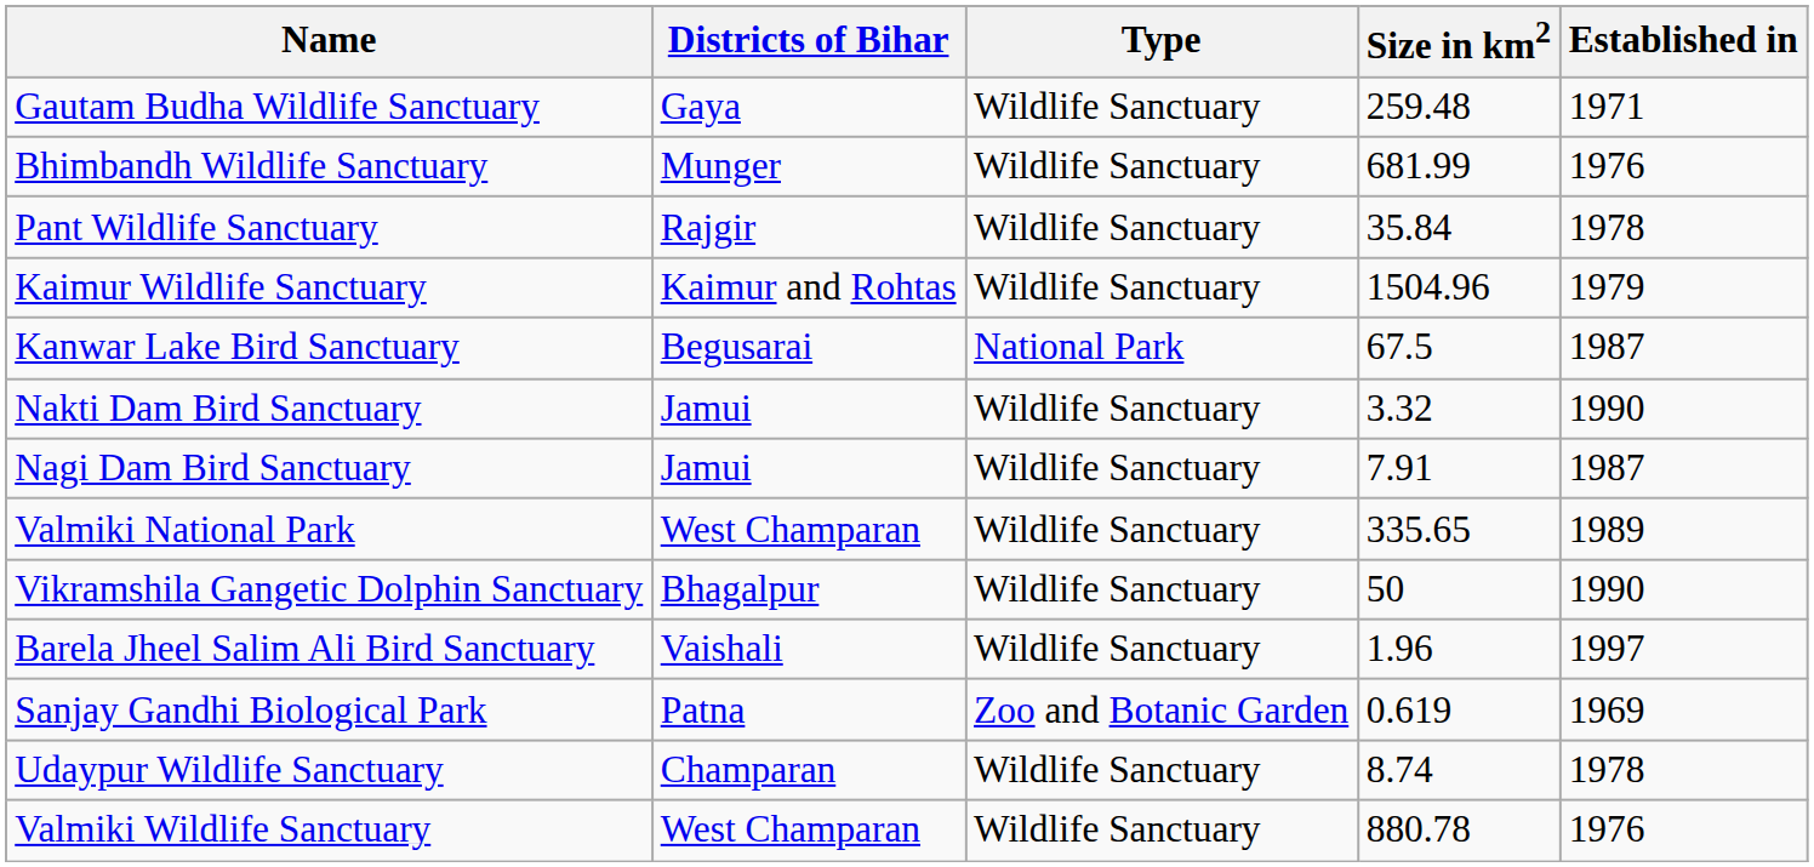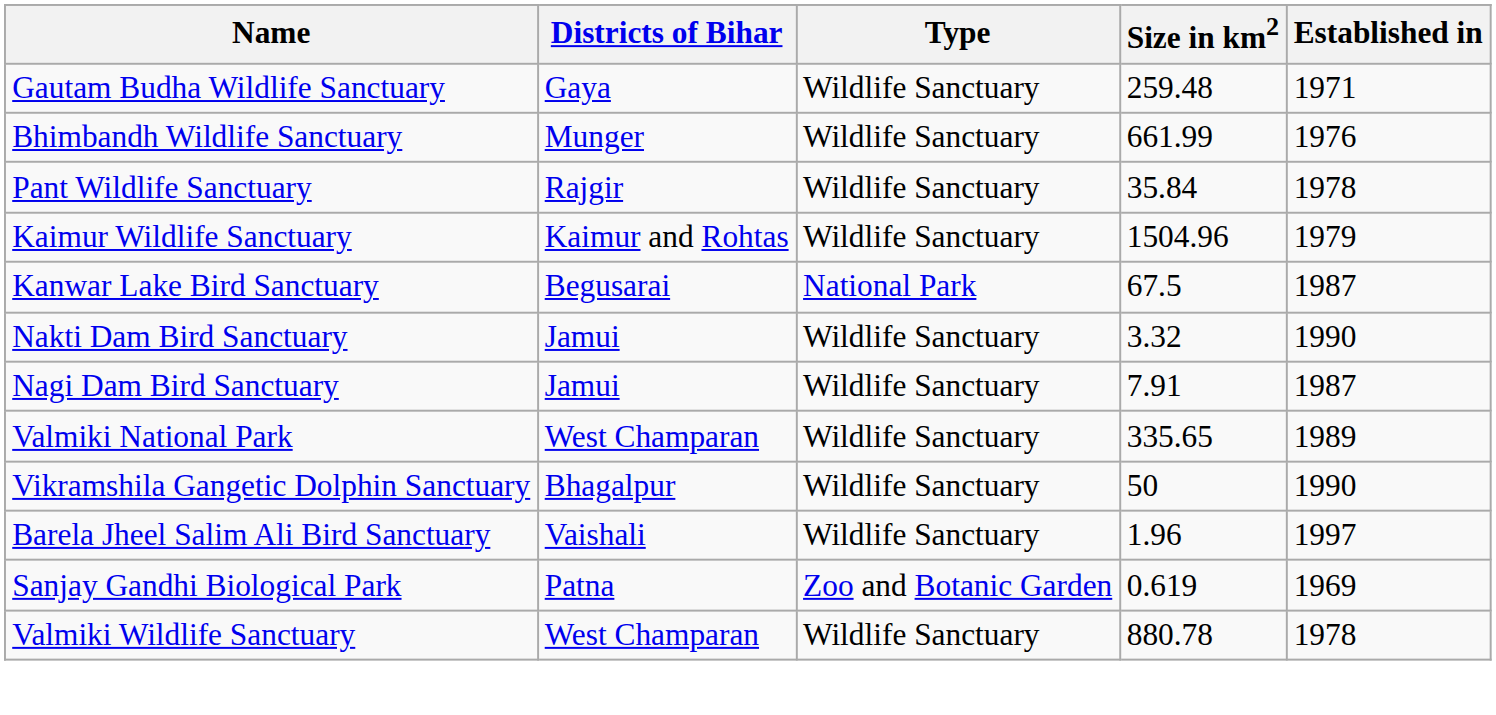Bhimbandh Wildlife Sanctuary | Size in km2: 681.99 -> 661.99
- row: Udaypur Wildlife Sanctuary | Champaran | Wildlife Sanctuary | 8.74 | 1978
Valmiki Wildlife Sanctuary | Established in: 1976 -> 1978
